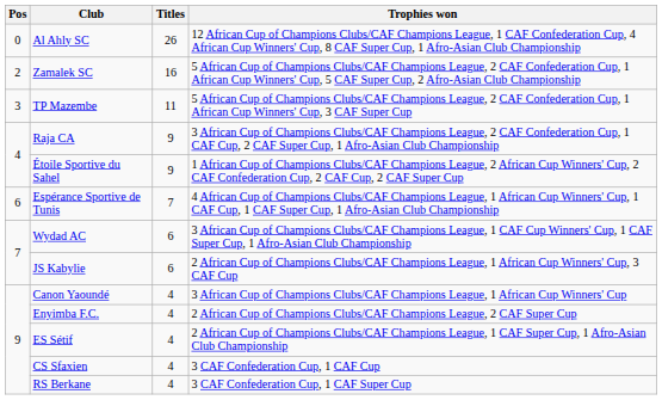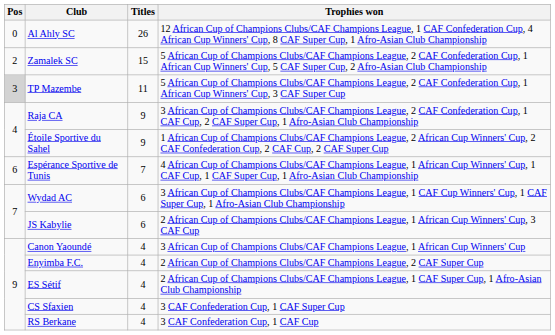Zamalek SC | Titles: 16 -> 15
TP Mazembe | Pos: no background -> lightgrey background
CS Sfaxien | Trophies won: 3 CAF Confederation Cup, 1 CAF Cup -> 3 CAF Confederation Cup, 1 CAF Super Cup
RS Berkane | Trophies won: 3 CAF Confederation Cup, 1 CAF Super Cup -> 3 CAF Confederation Cup, 1 CAF Cup
